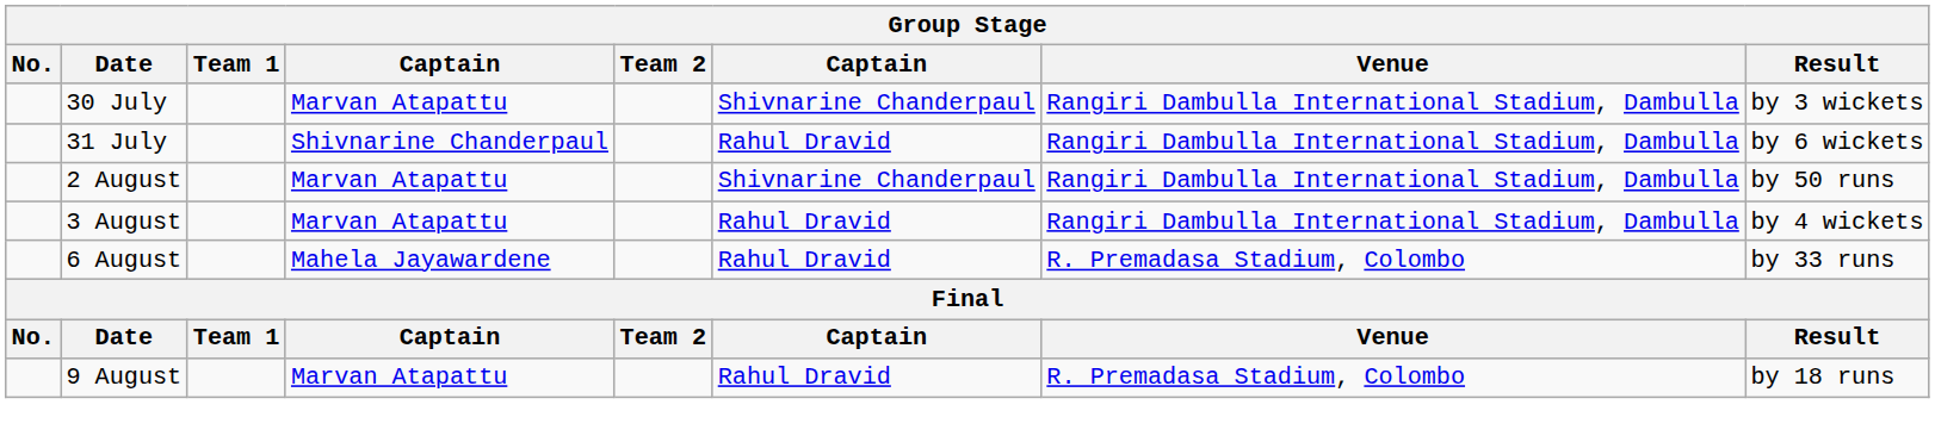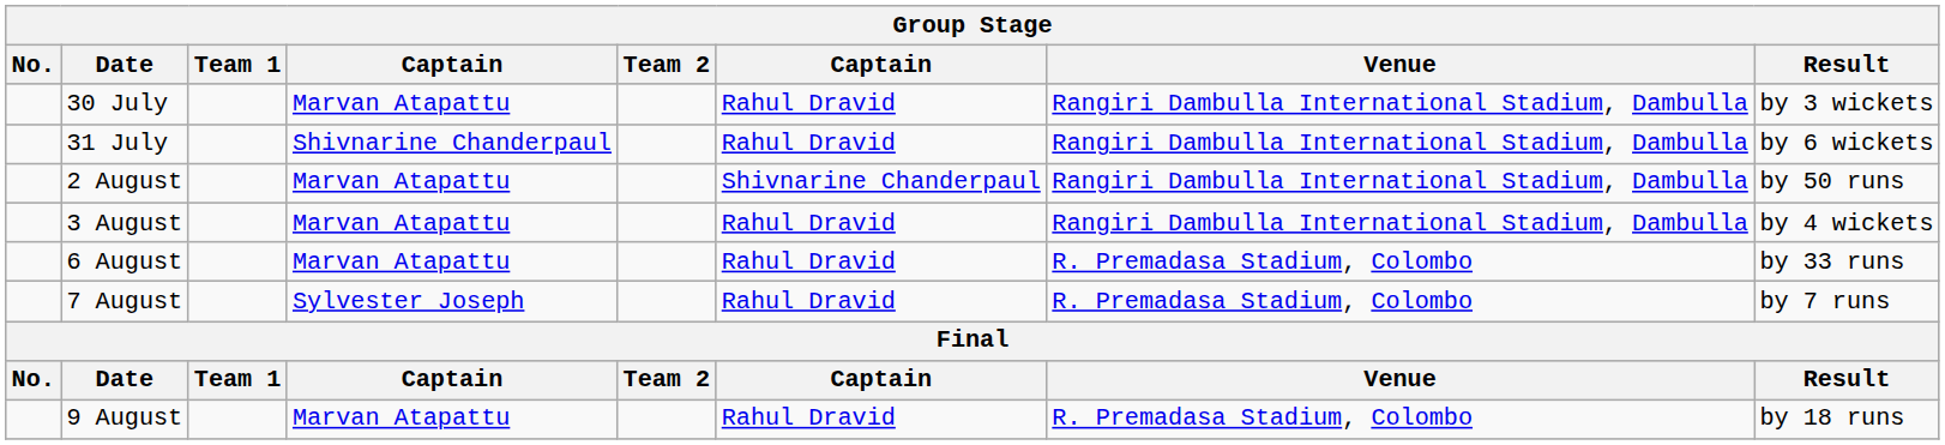30 July | column 6: Shivnarine Chanderpaul -> Rahul Dravid
6 August | column 4: Mahela Jayawardene -> Marvan Atapattu
+ row: 7 August | Sylvester Joseph | Rahul Dravid | R. Premadasa Stadium, Colombo | by 7 runs
